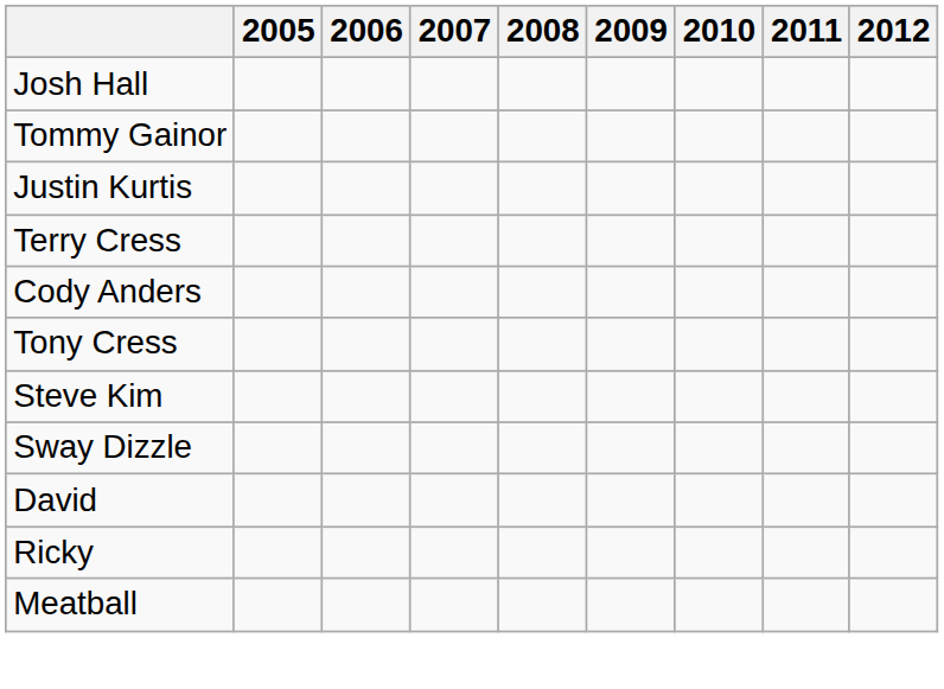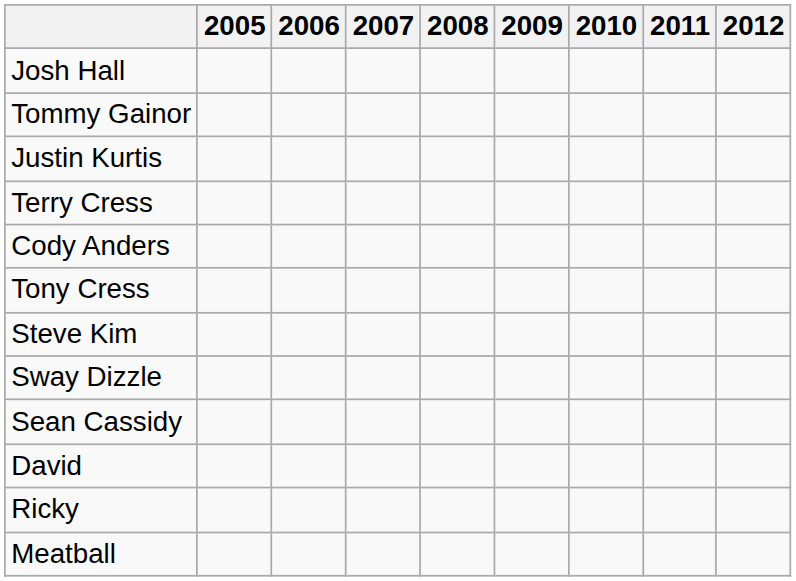+ row: Sean Cassidy
